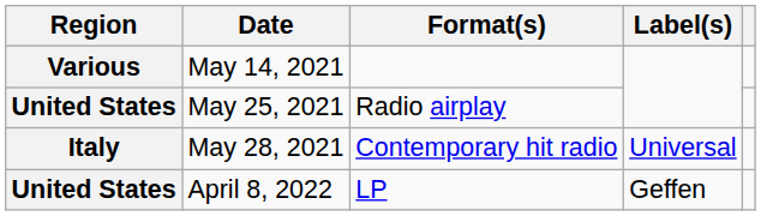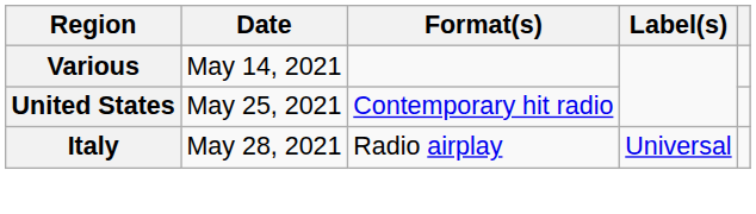May 25, 2021 | Format(s): Radio airplay -> Contemporary hit radio
May 28, 2021 | Format(s): Contemporary hit radio -> Radio airplay
- row: United States | April 8, 2022 | LP | Geffen
